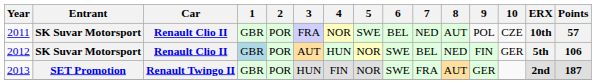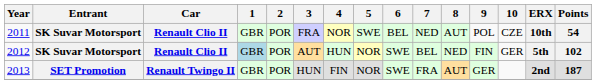2011 | Points: 57 -> 54
2012 | Points: 106 -> 102
